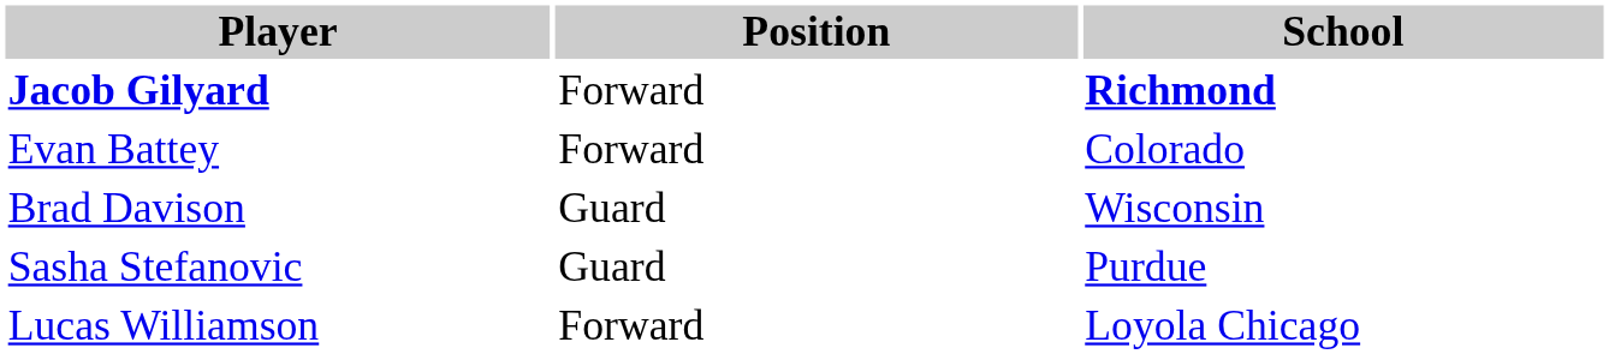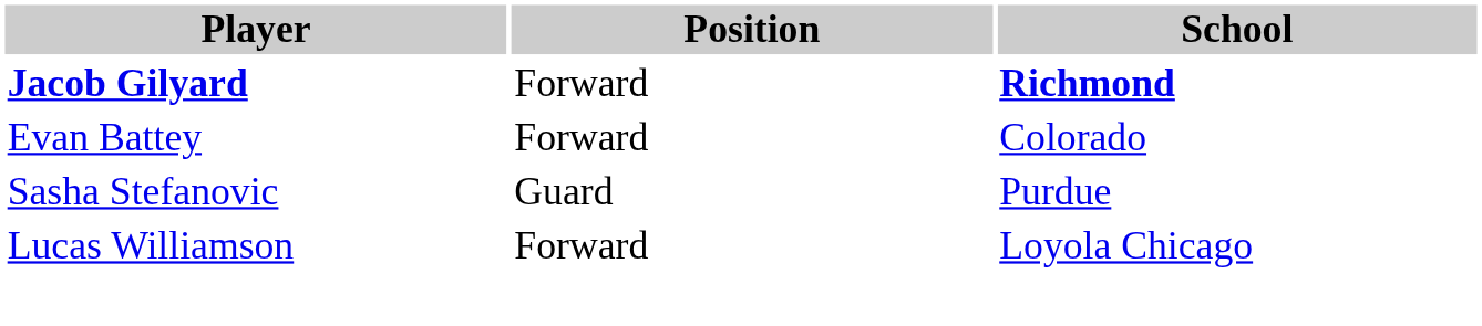- row: Brad Davison | Guard | Wisconsin
